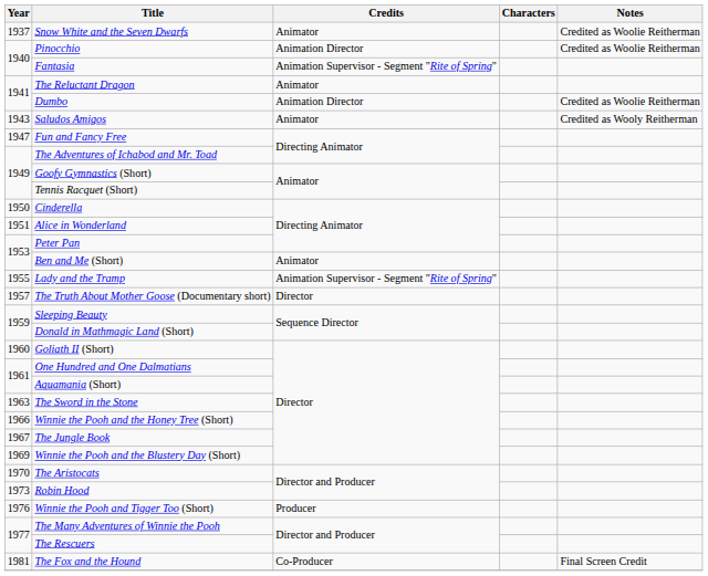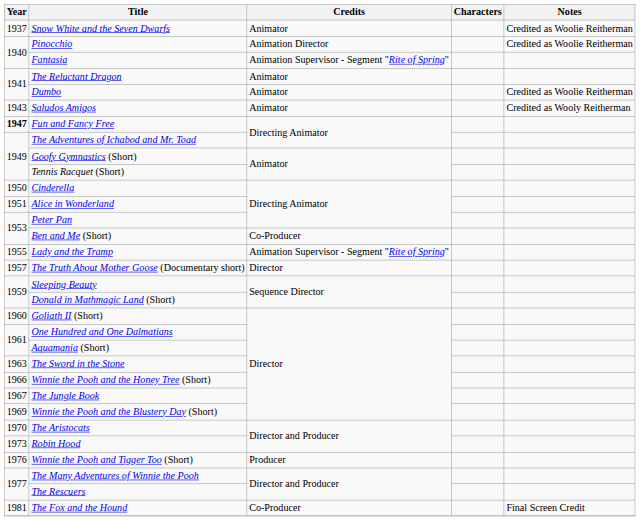Dumbo | Credits: Animation Director -> Animator
Fun and Fancy Free | Year: normal -> bold
Ben and Me (Short) | Credits: Animator -> Co-Producer
